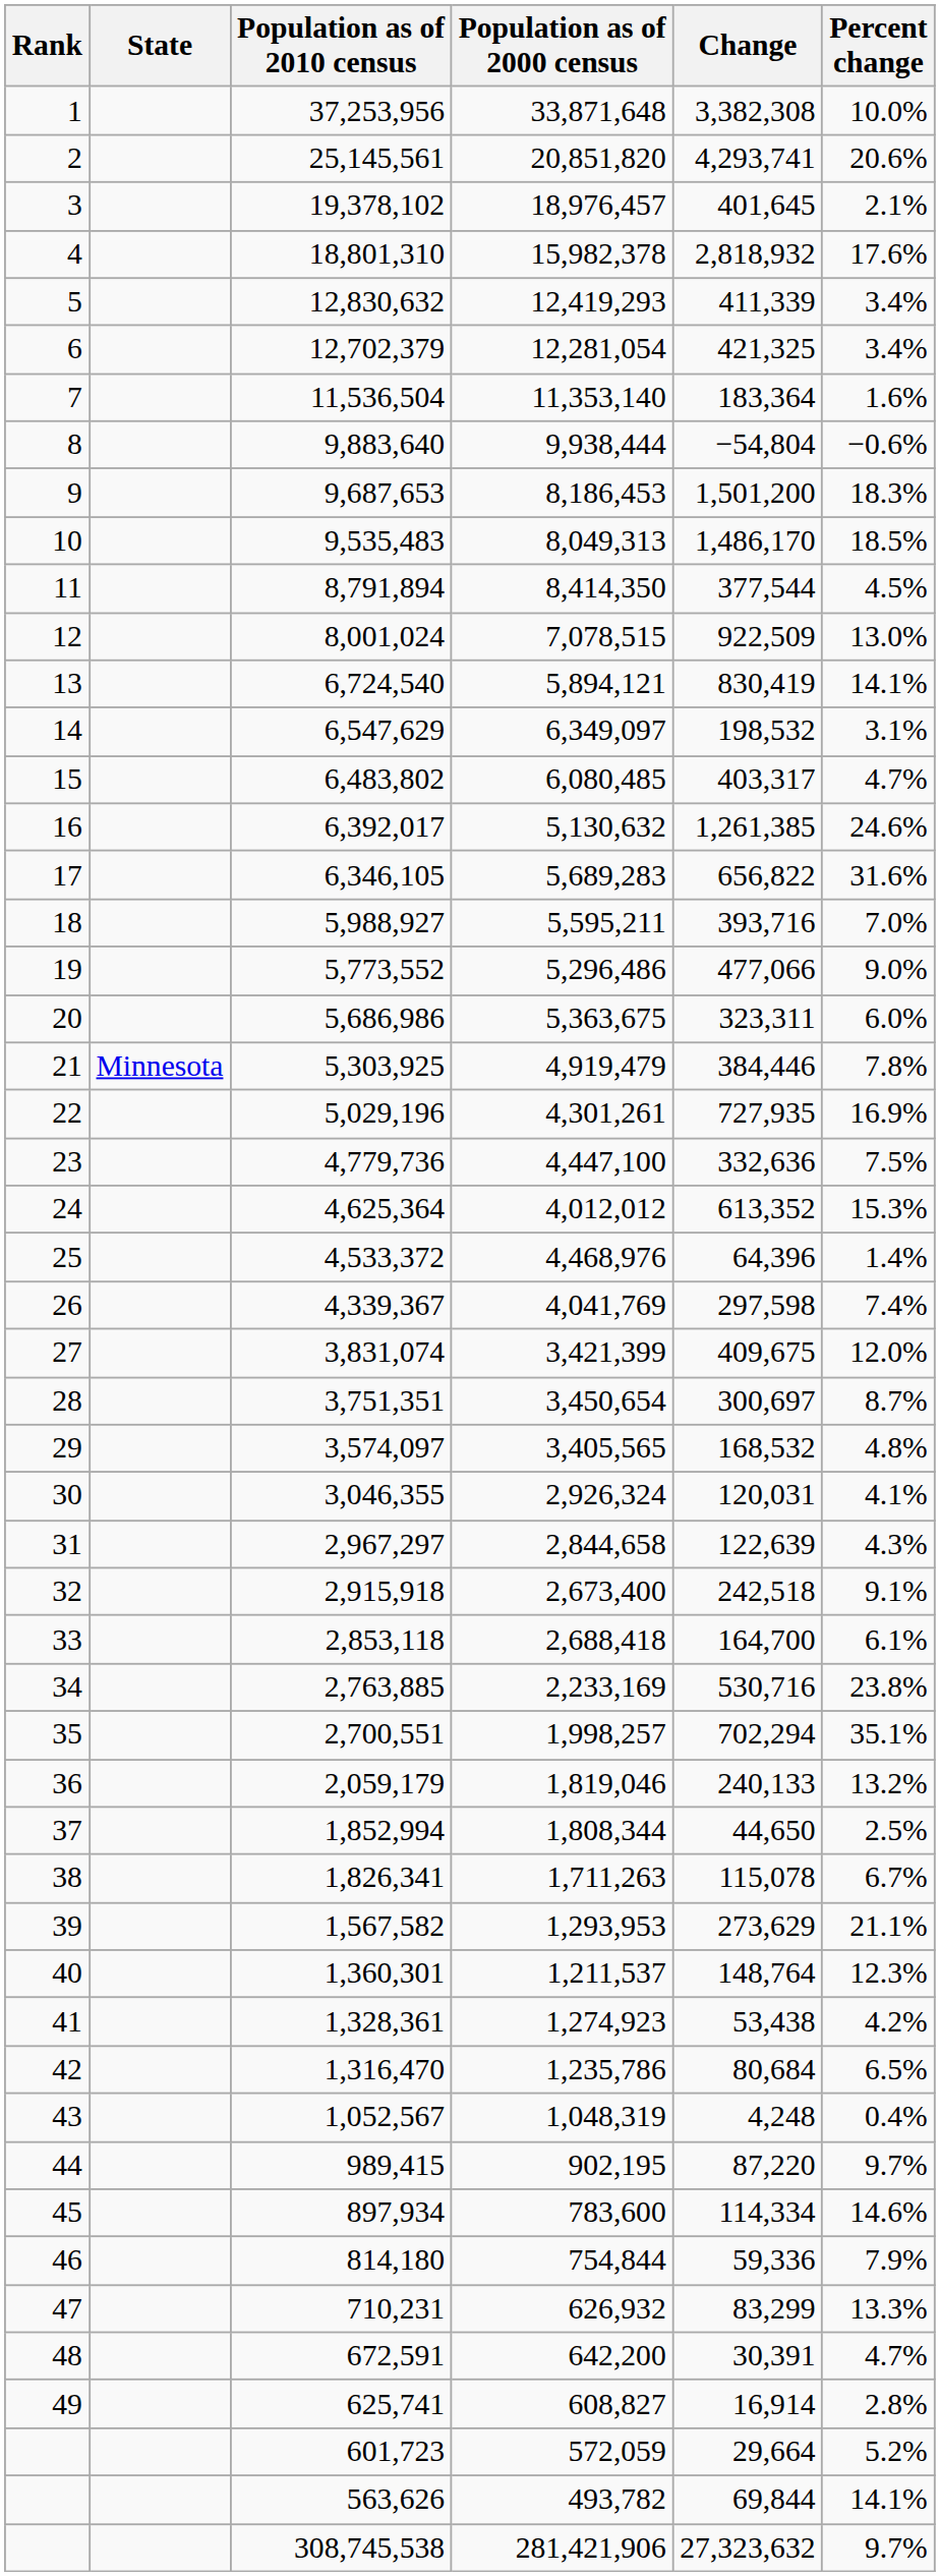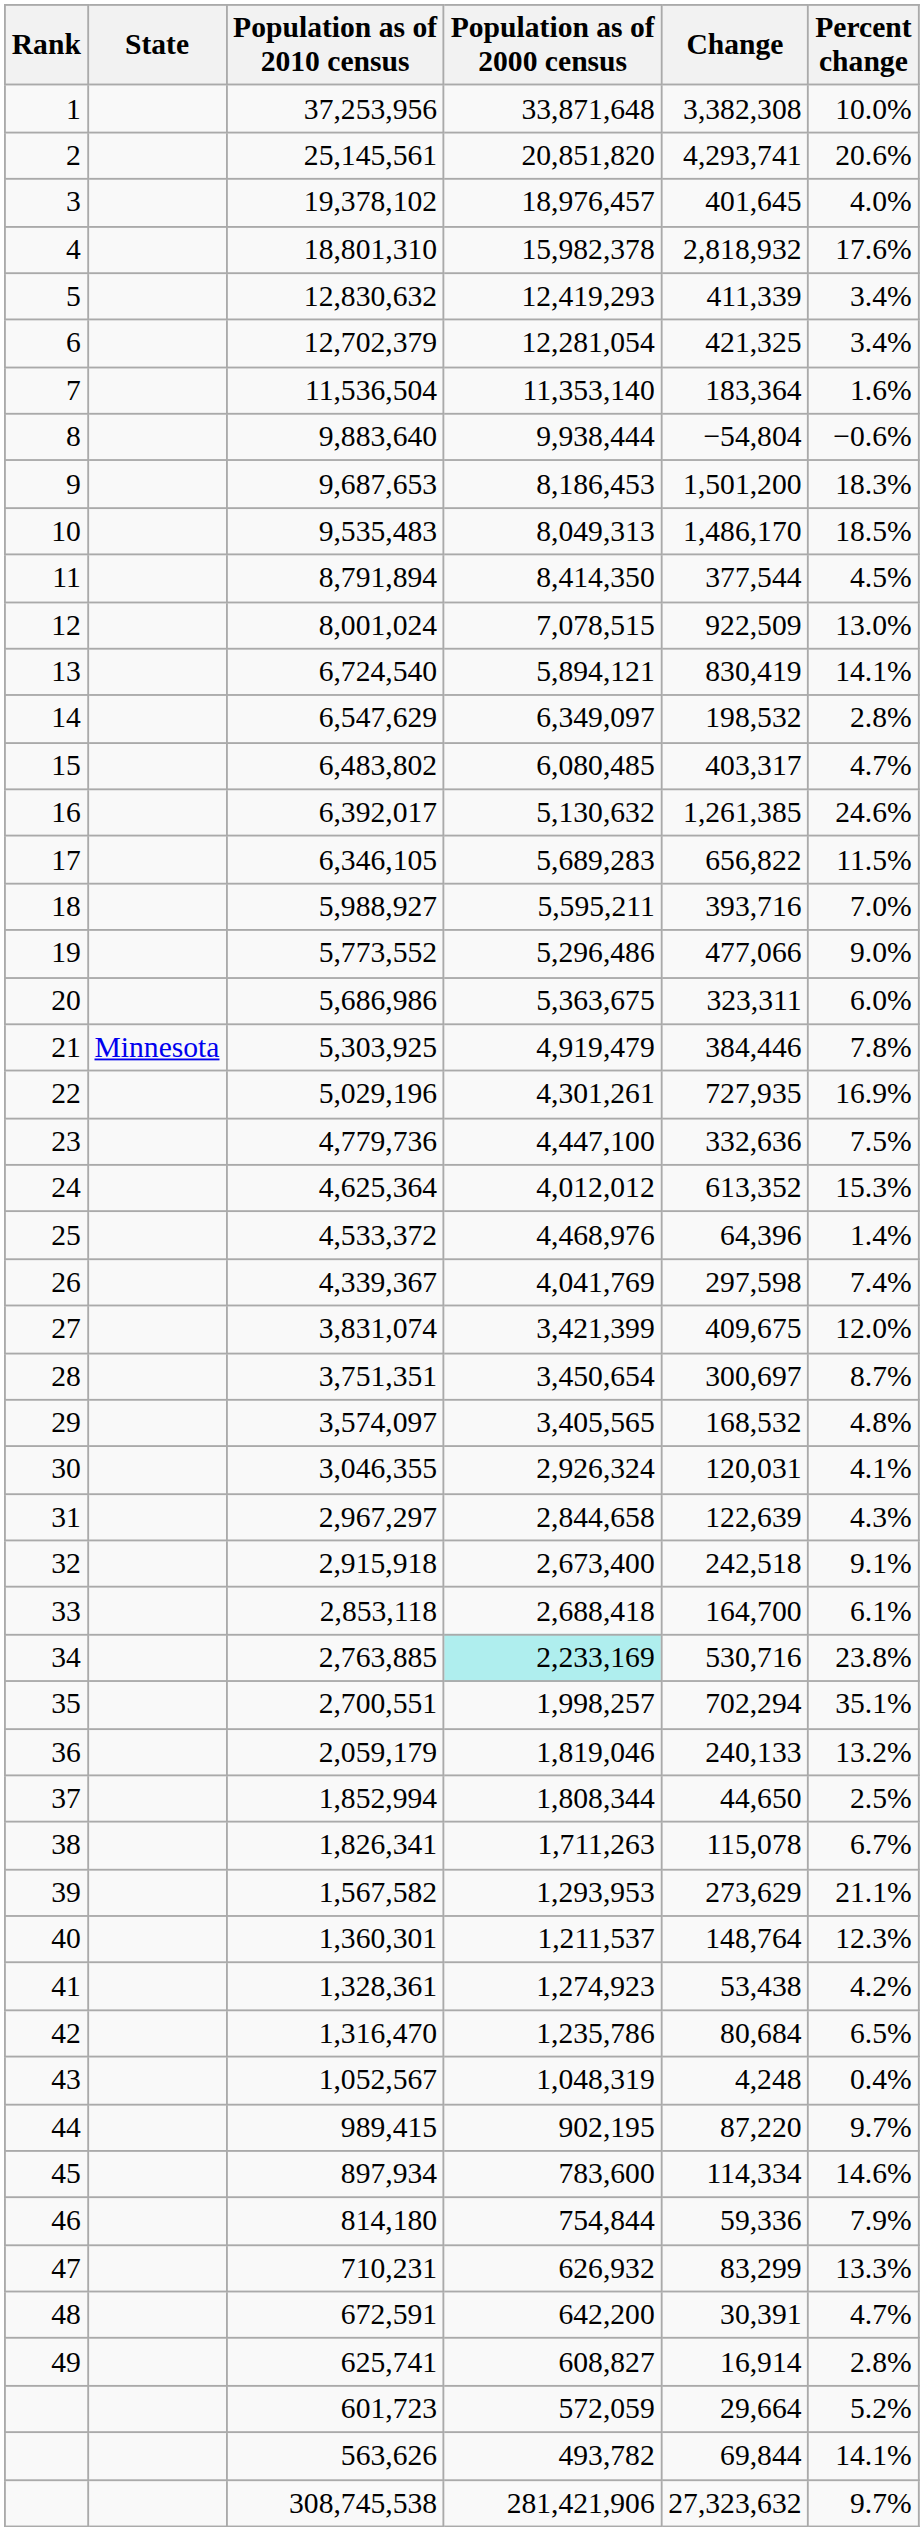19,378,102 | Percent change: 2.1% -> 4.0%
6,547,629 | Percent change: 3.1% -> 2.8%
6,346,105 | Percent change: 31.6% -> 11.5%
2,763,885 | Population as of 2000 census: no background -> paleturquoise background
